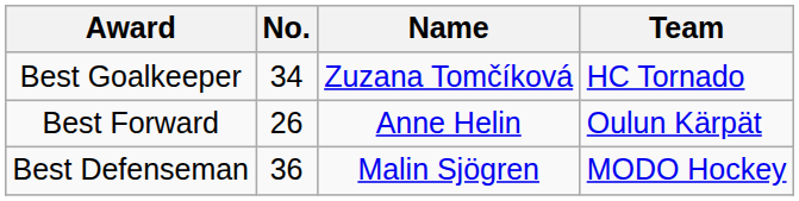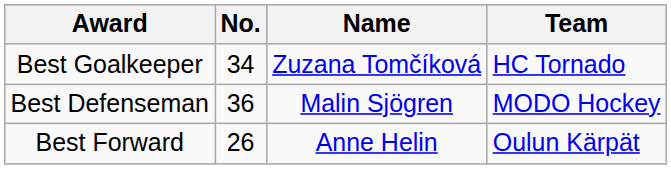rows swapped: Best Defenseman <-> Best Forward
